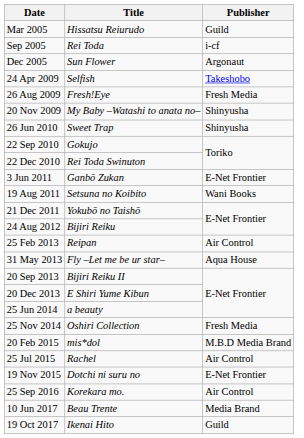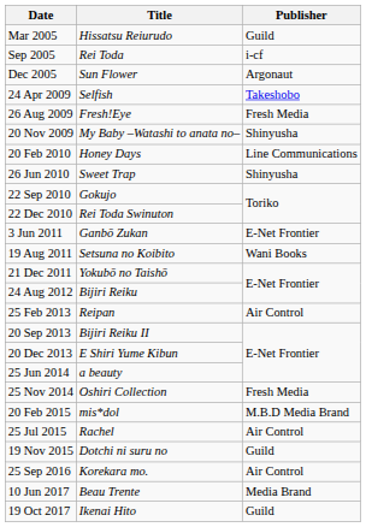+ row: 20 Feb 2010 | Honey Days | Line Communications
- row: 31 May 2013 | Fly –Let me be ur star– | Aqua House
19 Nov 2015 | Publisher: E-Net Frontier -> Guild
